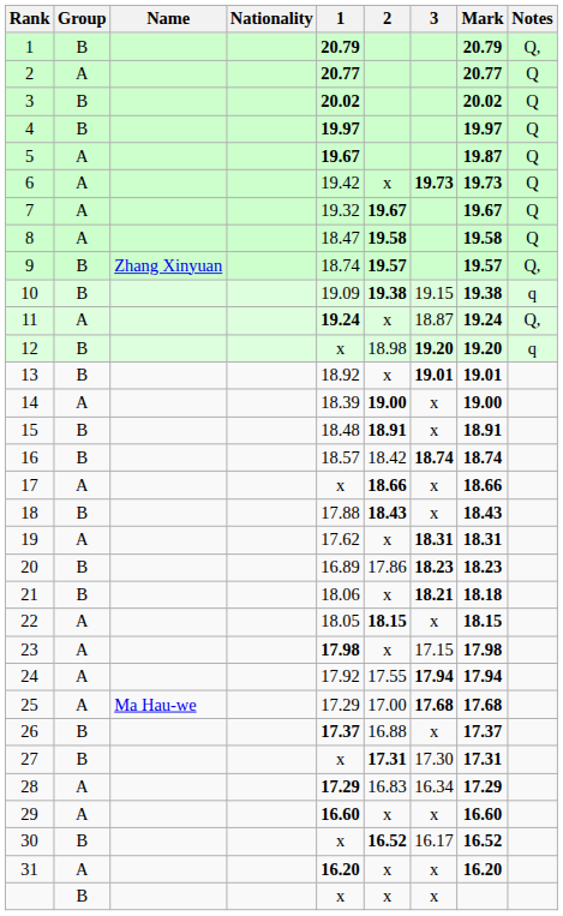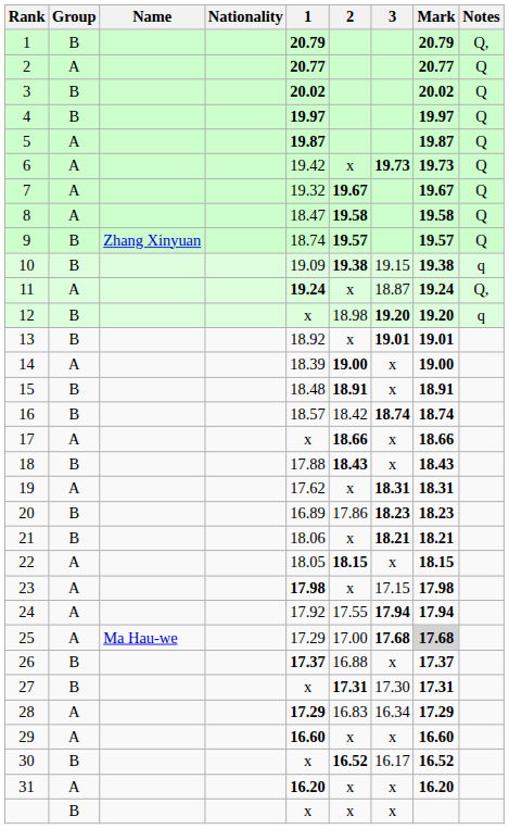5 | 1: 19.67 -> 19.87
9 | Notes: Q, -> Q
21 | Mark: 18.18 -> 18.21
25 | Mark: no background -> lightgrey background
